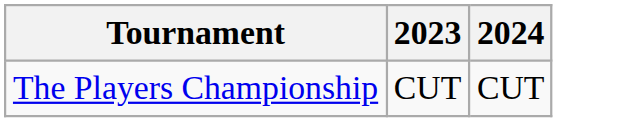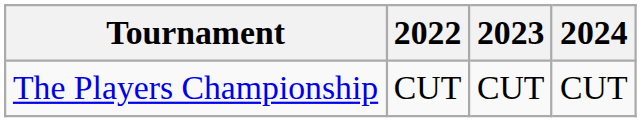+ column: 2022 | CUT
